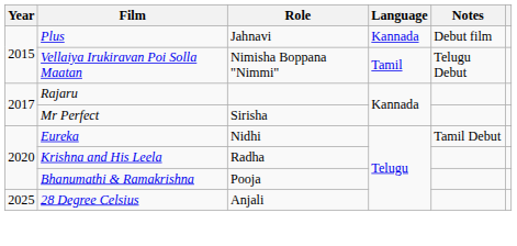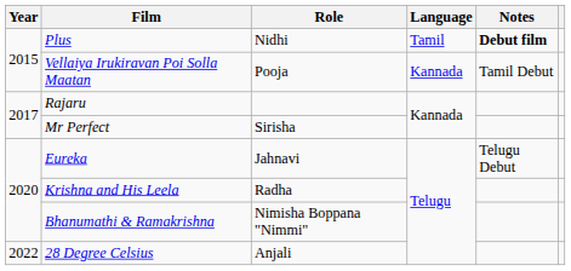Plus | Role: Jahnavi -> Nidhi
Plus | Language: Kannada -> Tamil
Plus | Notes: normal -> bold
Vellaiya Irukiravan Poi Solla Maatan | Role: Nimisha Boppana "Nimmi" -> Pooja
Vellaiya Irukiravan Poi Solla Maatan | Language: Tamil -> Kannada
Vellaiya Irukiravan Poi Solla Maatan | Notes: Telugu Debut -> Tamil Debut
Eureka | Role: Nidhi -> Jahnavi
Eureka | Notes: Tamil Debut -> Telugu Debut
Bhanumathi & Ramakrishna | Role: Pooja -> Nimisha Boppana "Nimmi"
28 Degree Celsius | Year: 2025 -> 2022
